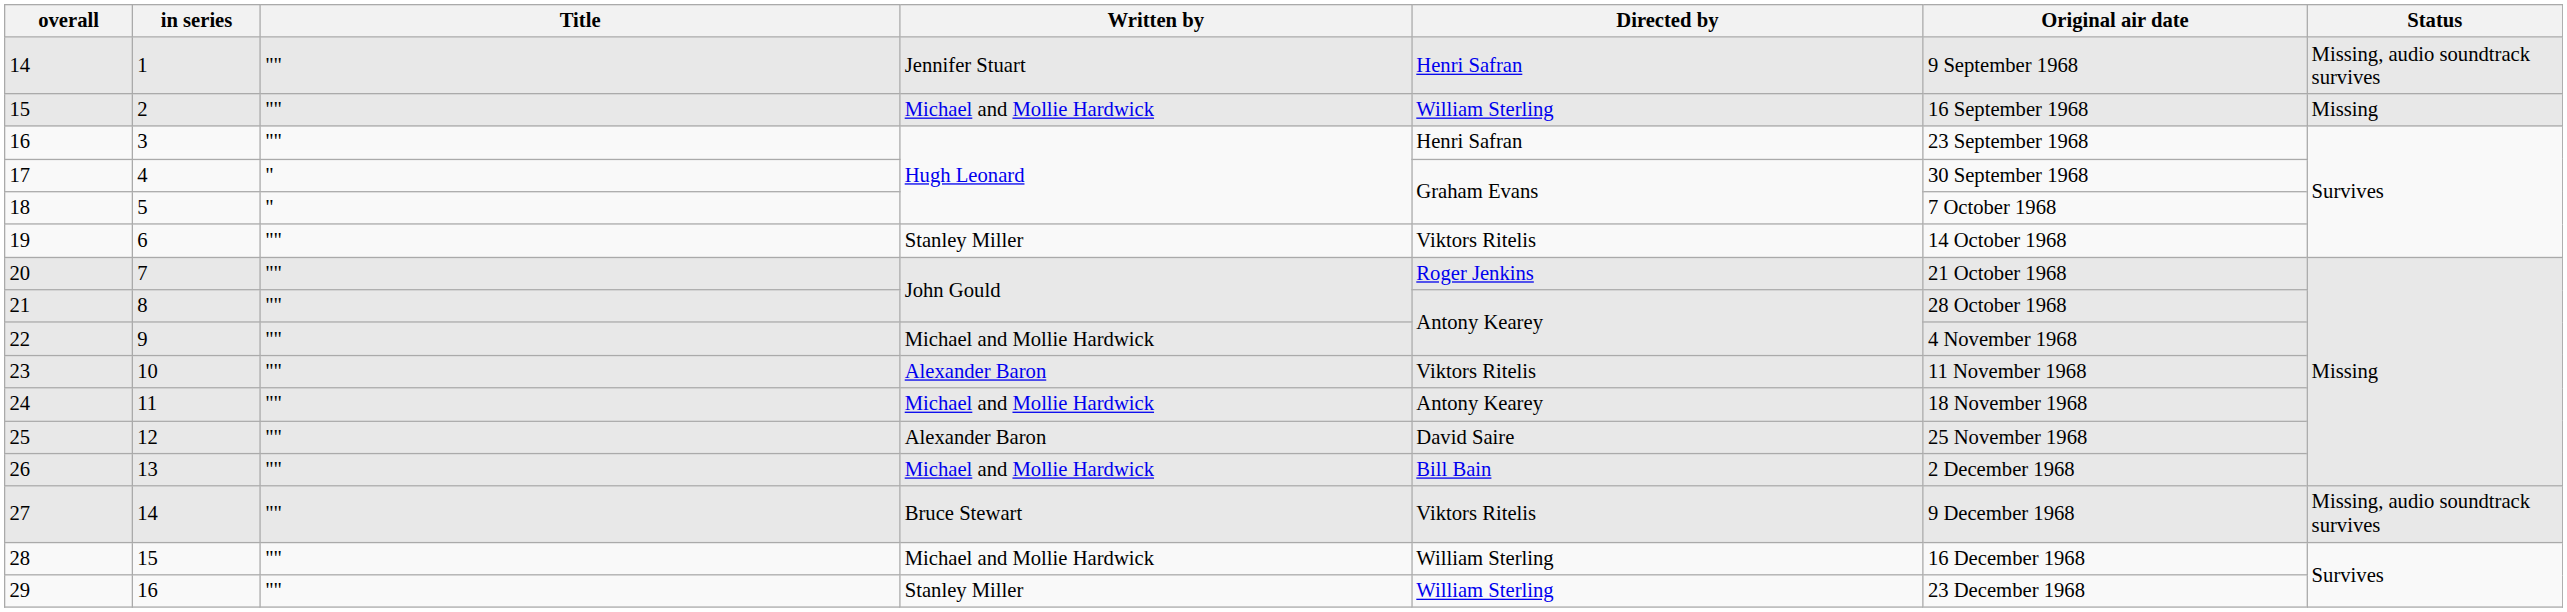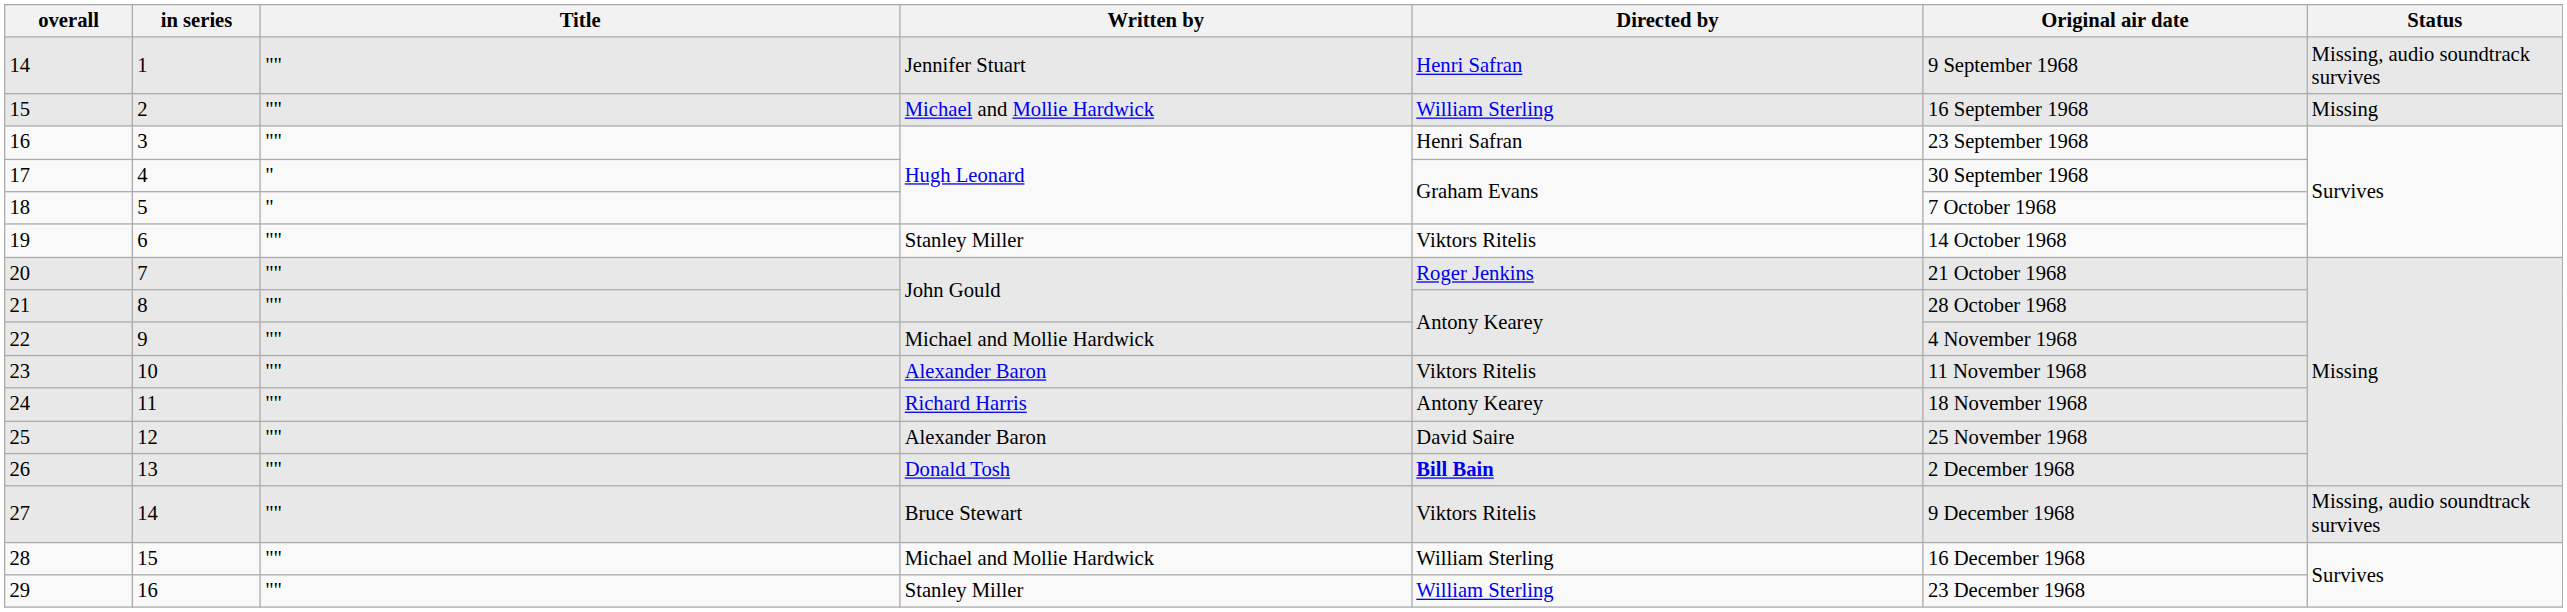24 | Written by: Michael and Mollie Hardwick -> Richard Harris
26 | Written by: Michael and Mollie Hardwick -> Donald Tosh
26 | Directed by: normal -> bold
